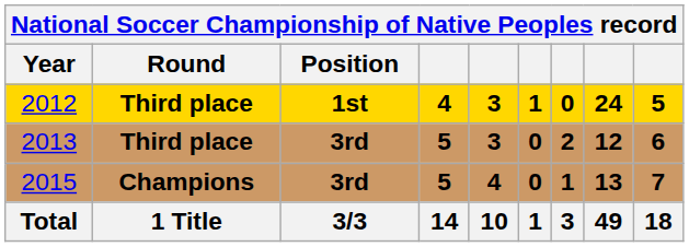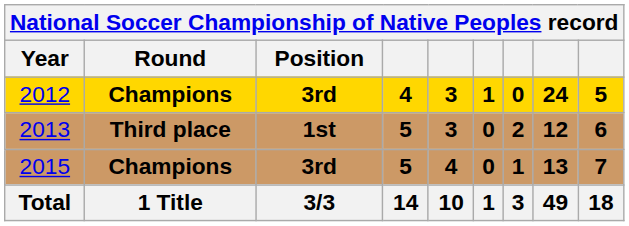2012 | Round: Third place -> Champions
2012 | Position: 1st -> 3rd
2013 | Position: 3rd -> 1st
